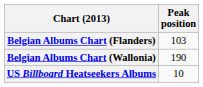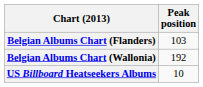Belgian Albums Chart (Wallonia) | Peak position: 190 -> 192
